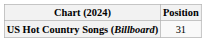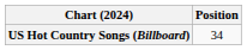US Hot Country Songs (Billboard) | Position: 31 -> 34
